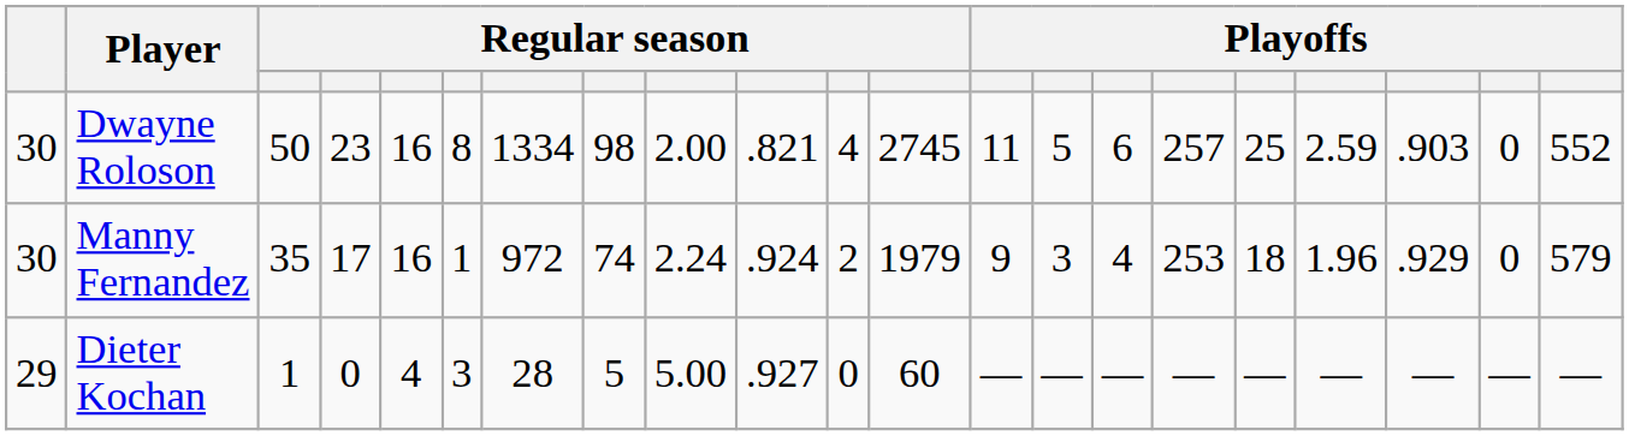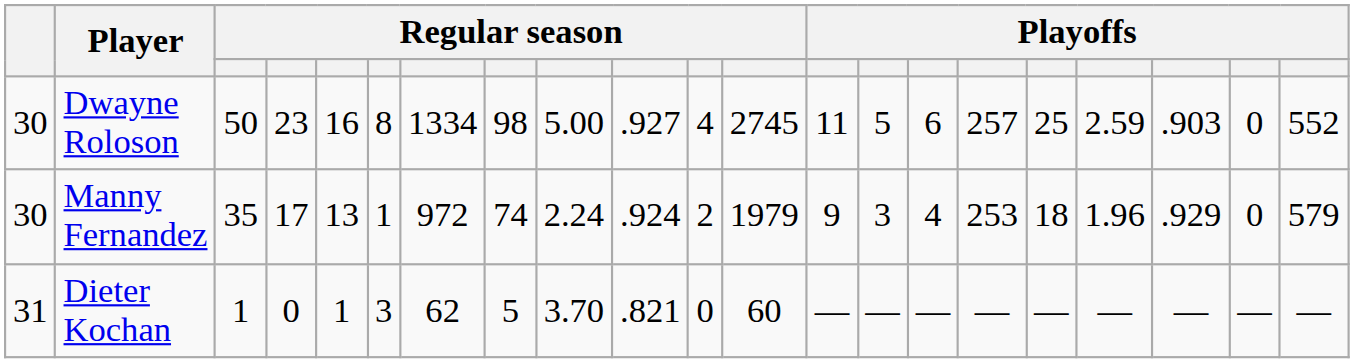Dwayne Roloson | column 9: 2.00 -> 5.00
Dwayne Roloson | column 10: .821 -> .927
Manny Fernandez | column 5: 16 -> 13
Dieter Kochan | column 1: 29 -> 31
Dieter Kochan | column 5: 4 -> 1
Dieter Kochan | column 7: 28 -> 62
Dieter Kochan | column 9: 5.00 -> 3.70
Dieter Kochan | column 10: .927 -> .821
